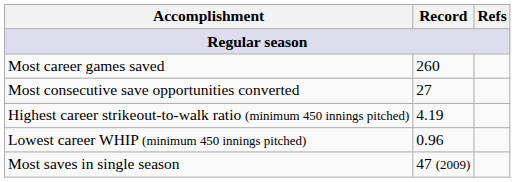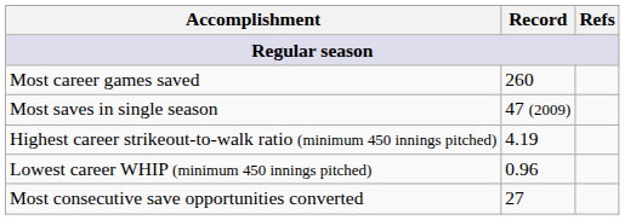rows swapped: Most saves in single season <-> Most consecutive save opportunities converted
